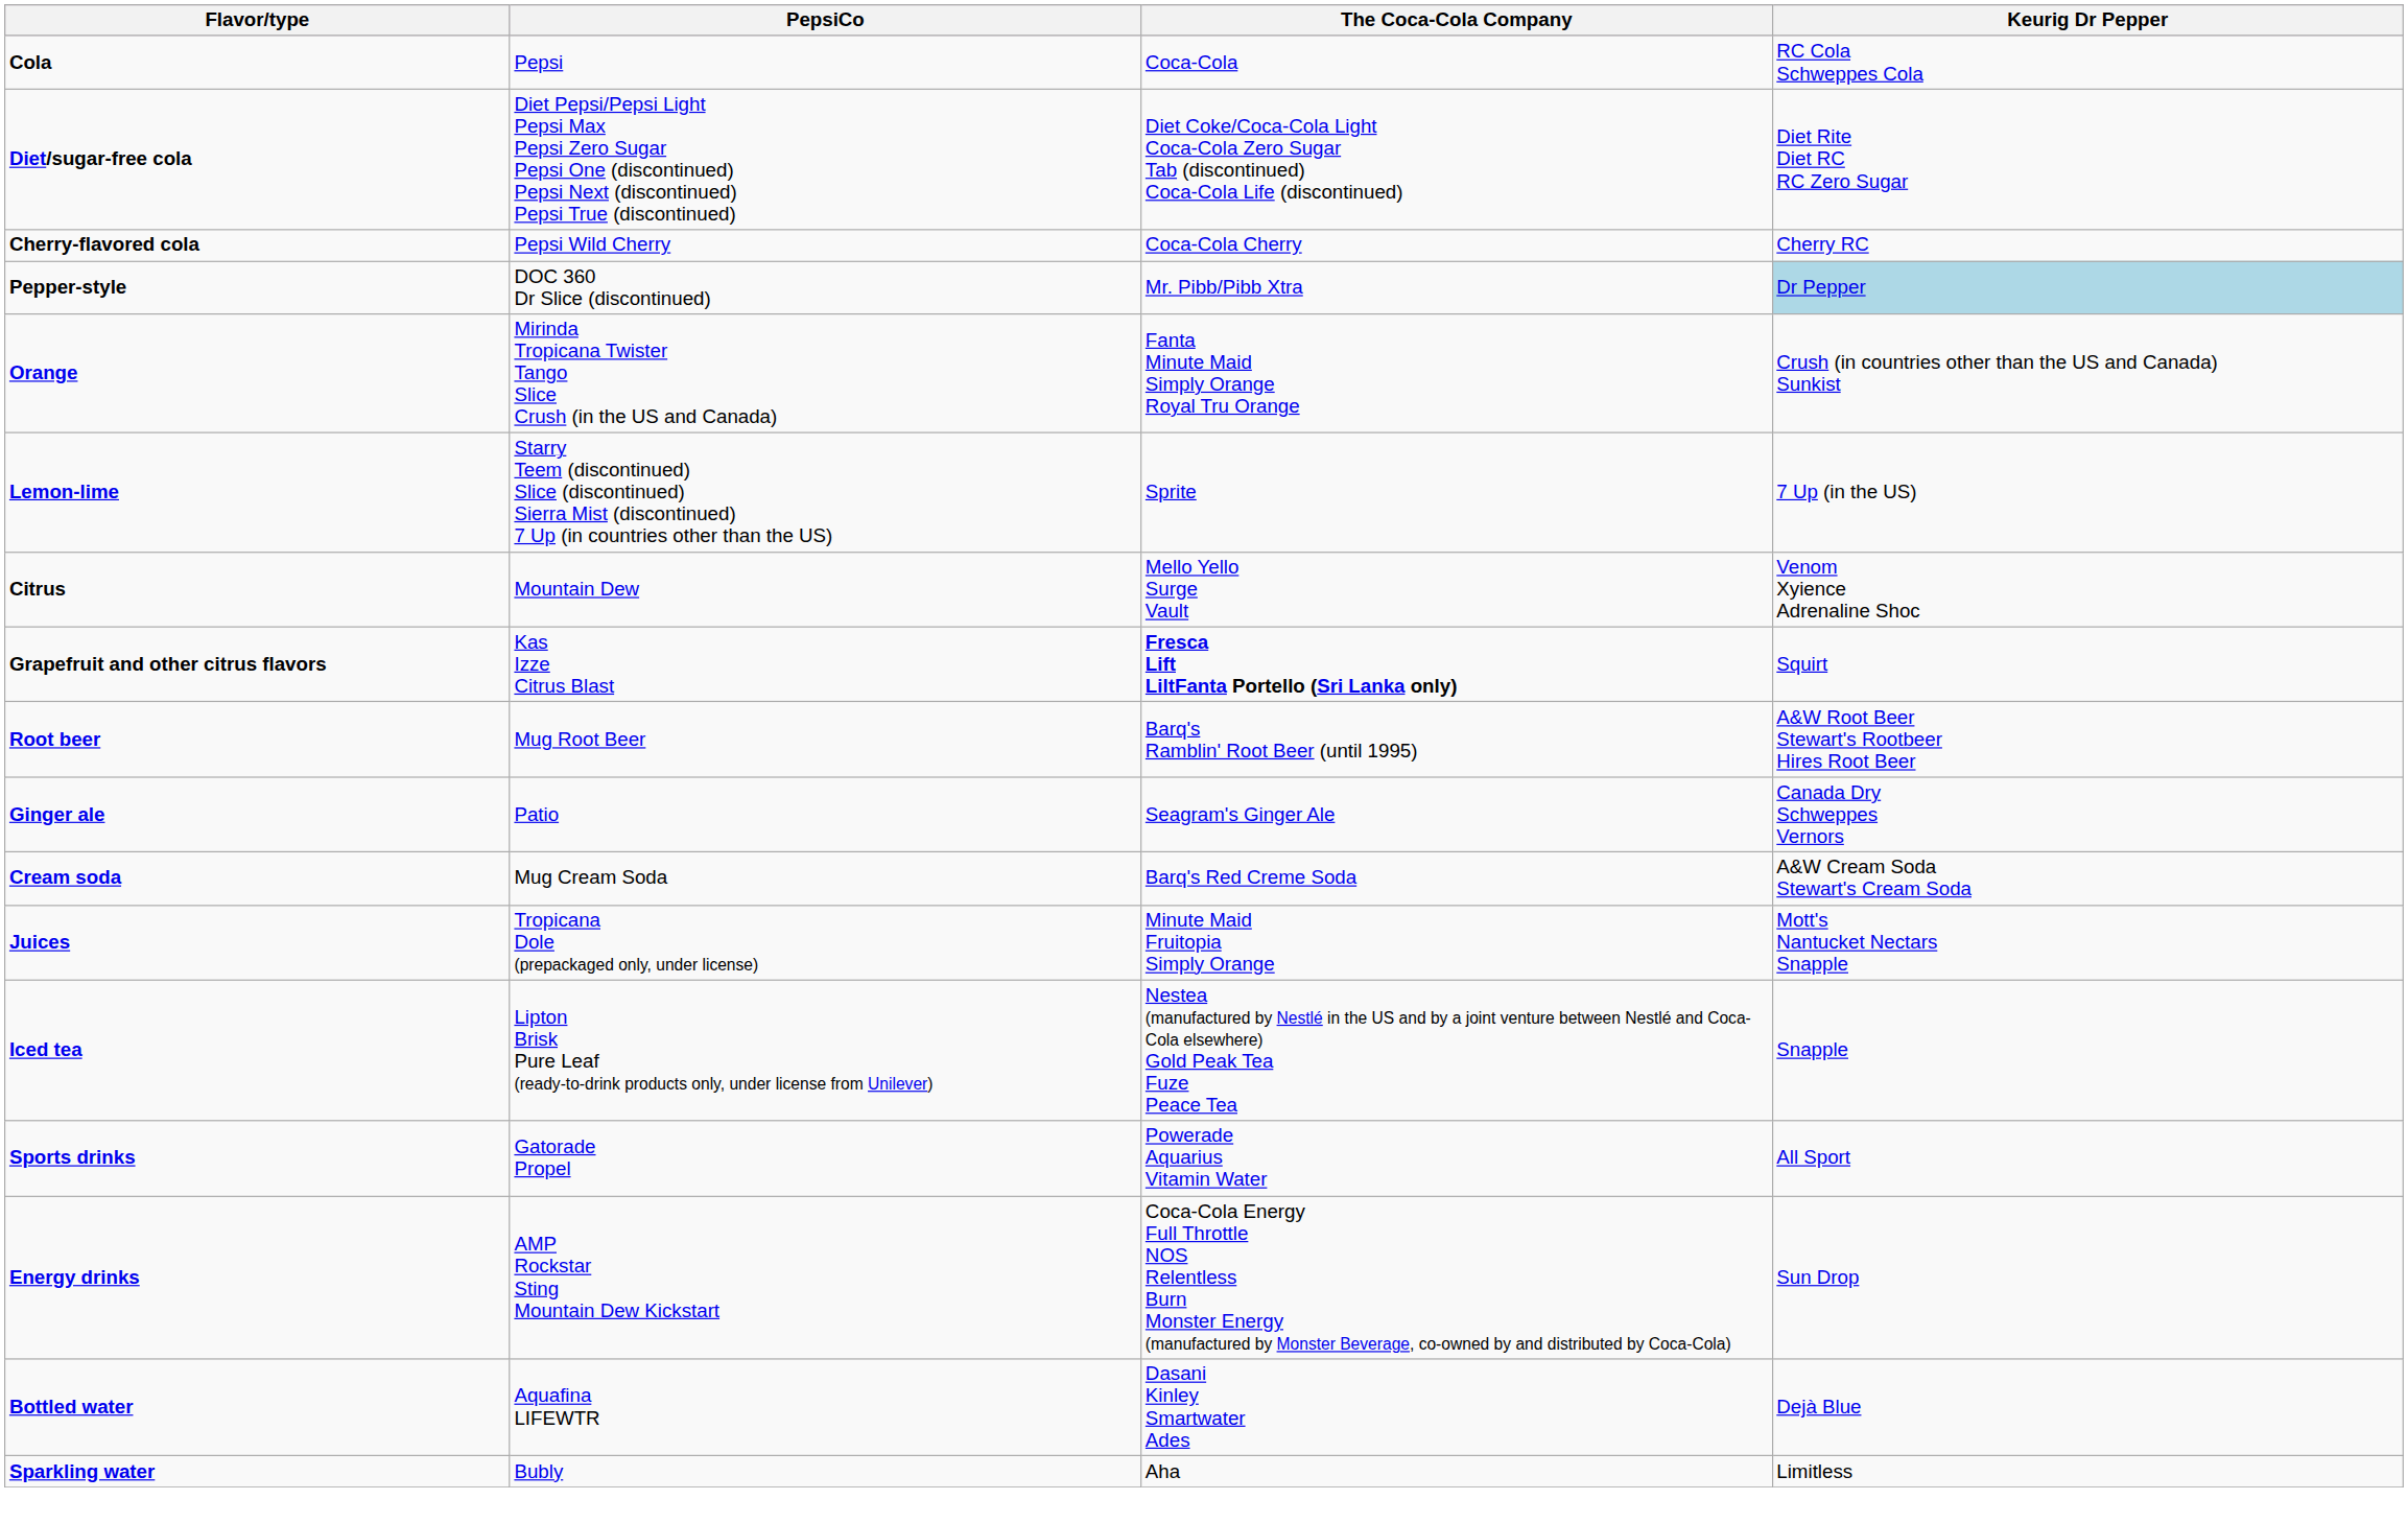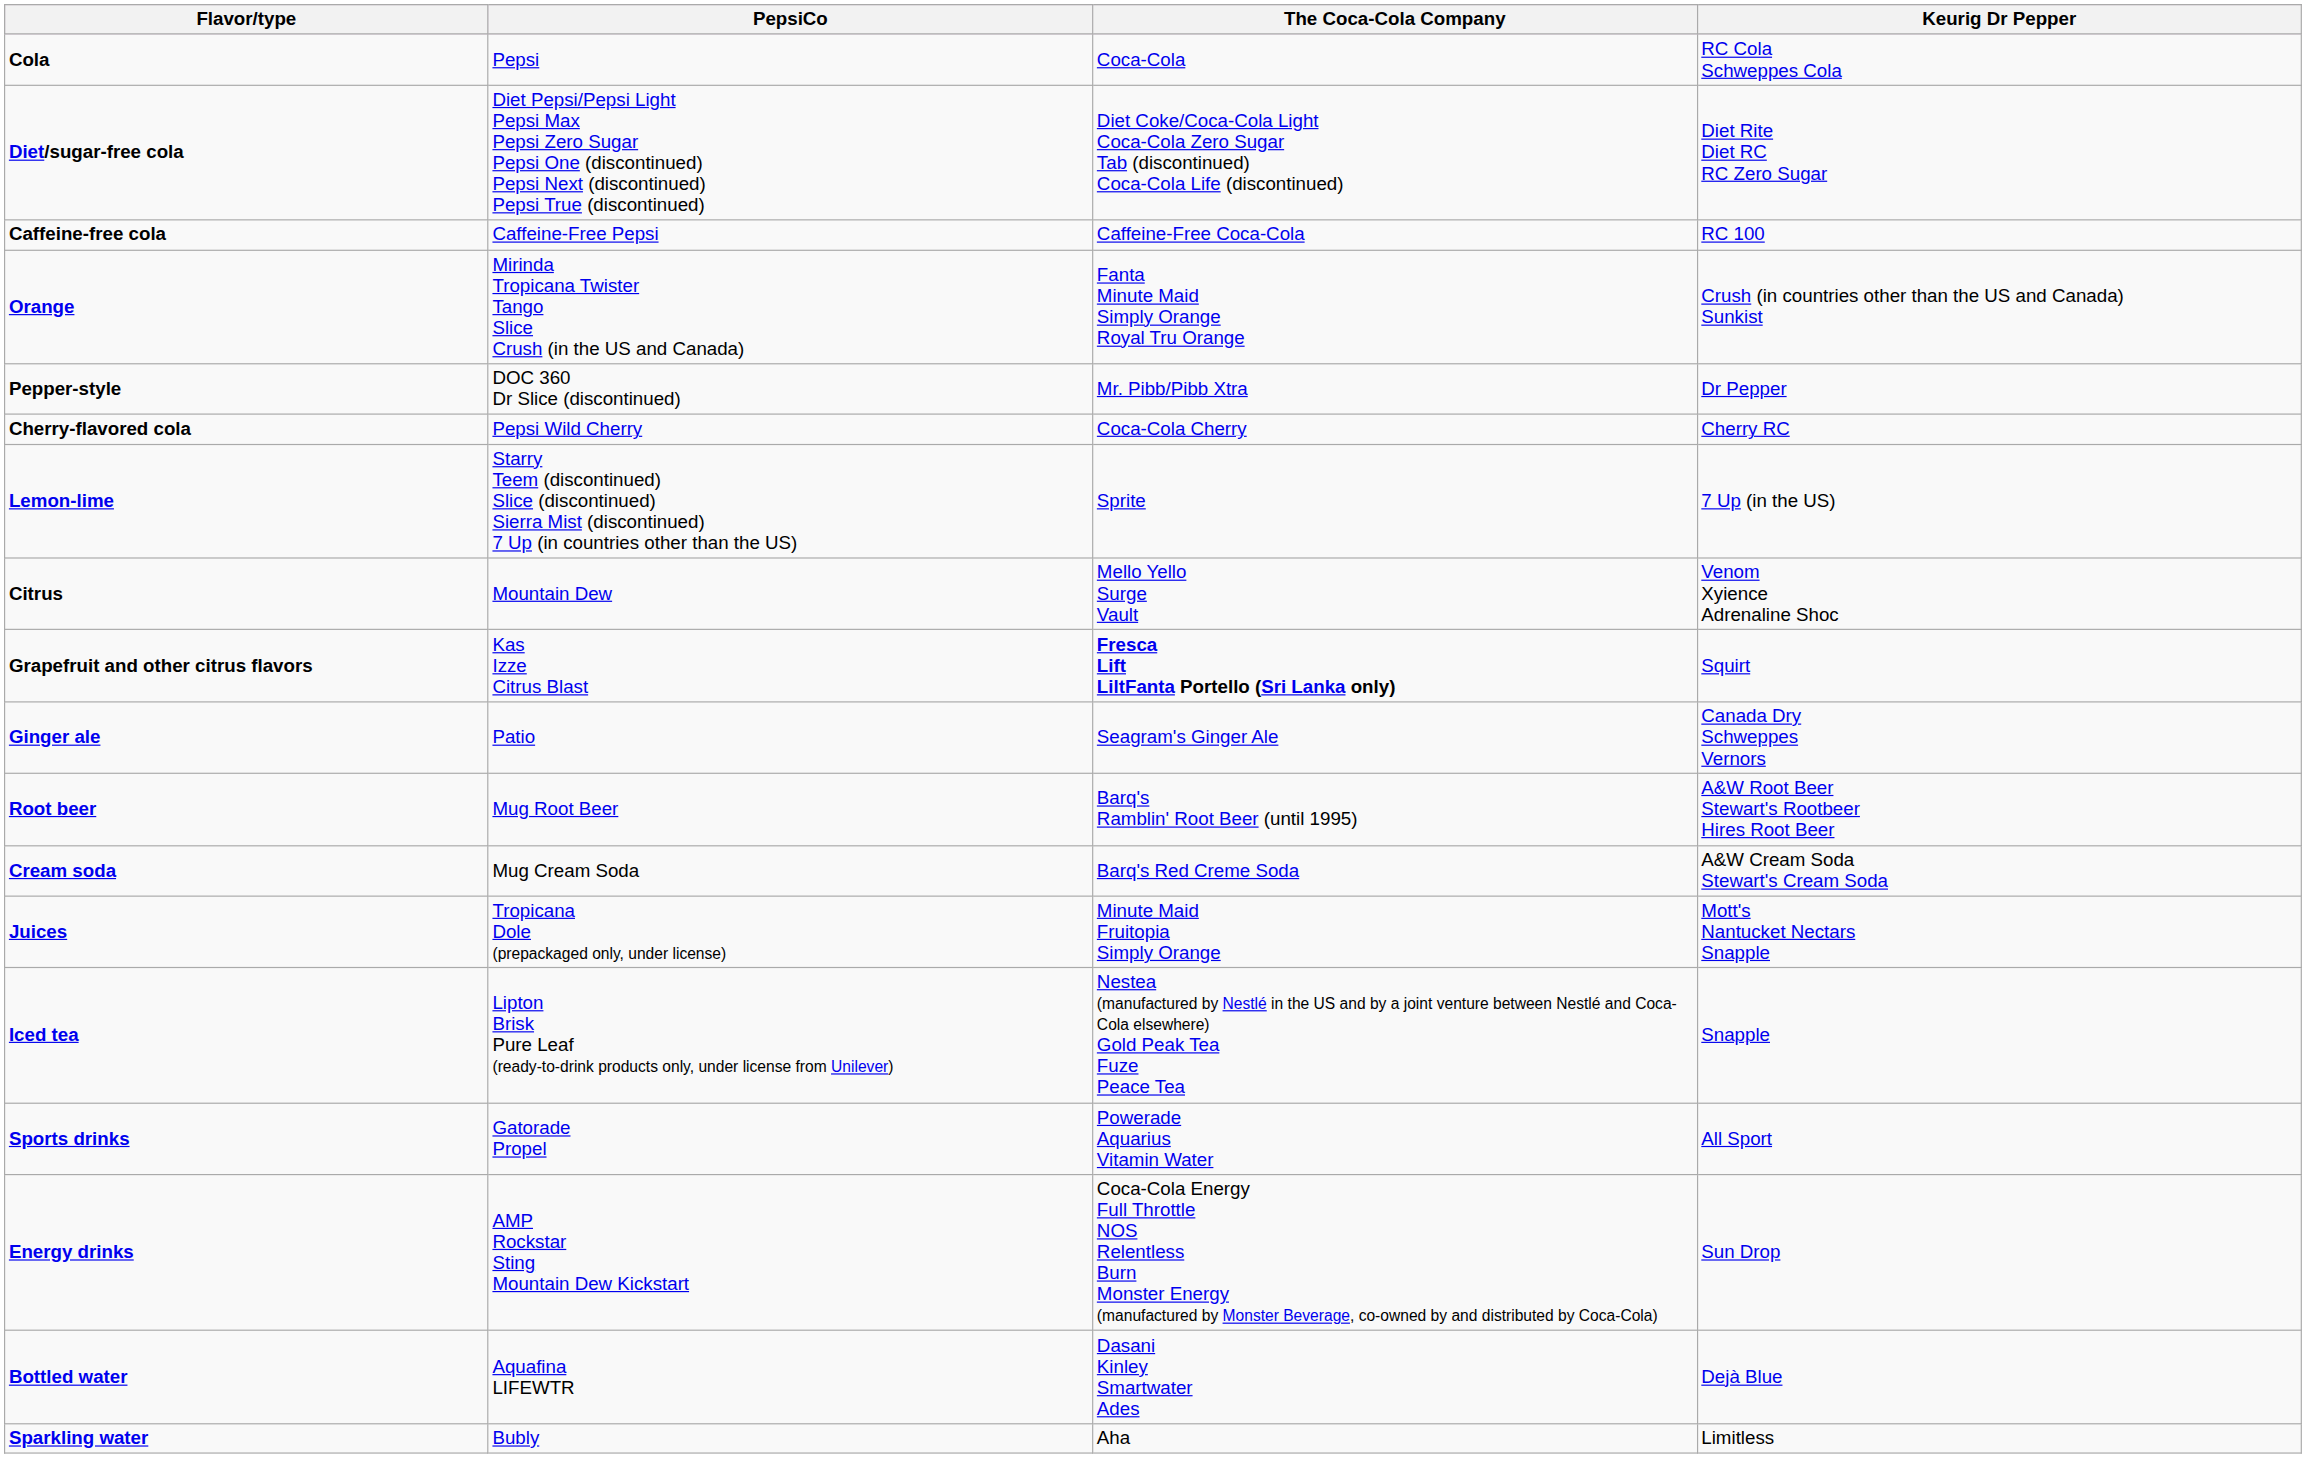+ row: Caffeine-free cola | Caffeine-Free Pepsi | Caffeine-Free Coca-Cola | RC 100
rows swapped: Cherry-flavored cola <-> Orange
Pepper-style | Keurig Dr Pepper: lightblue background -> no background
rows swapped: Ginger ale <-> Root beer
